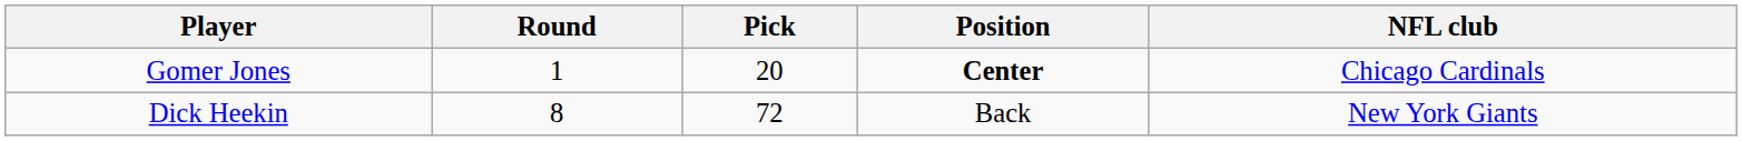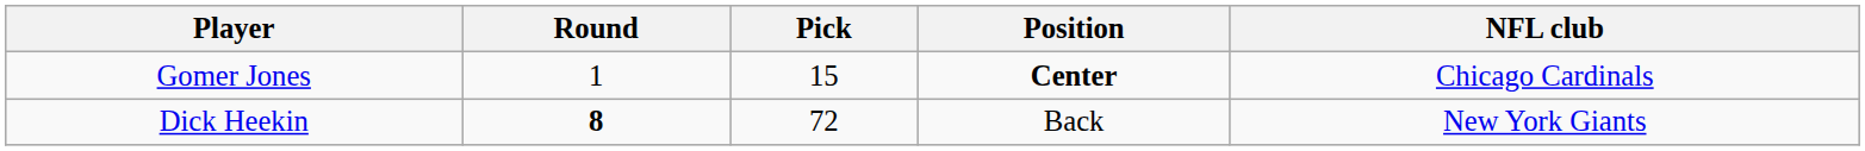Gomer Jones | Pick: 20 -> 15
Dick Heekin | Round: normal -> bold
